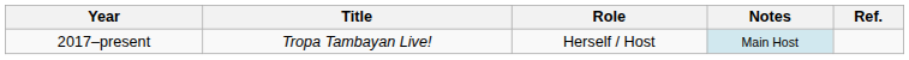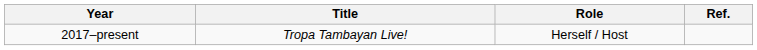- column: Notes | Main Host
